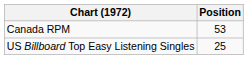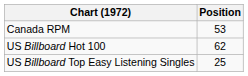+ row: US Billboard Hot 100 | 62
